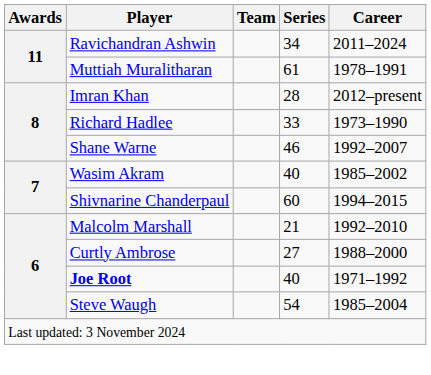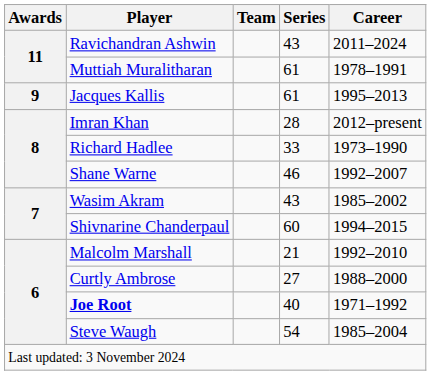Ravichandran Ashwin | Series: 34 -> 43
+ row: 9 | Jacques Kallis | 61 | 1995–2013
Wasim Akram | Series: 40 -> 43
